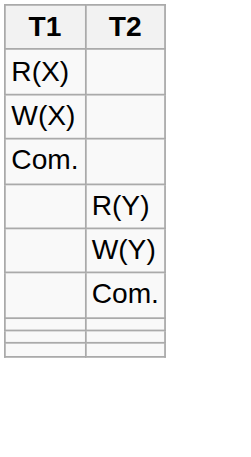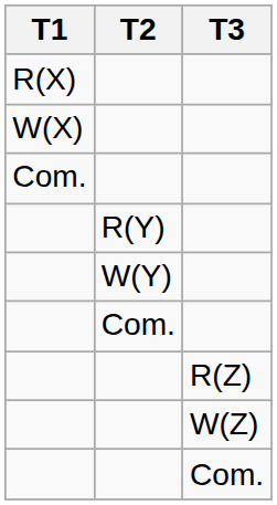+ column: T3 | R(Z) | W(Z) | Com.
